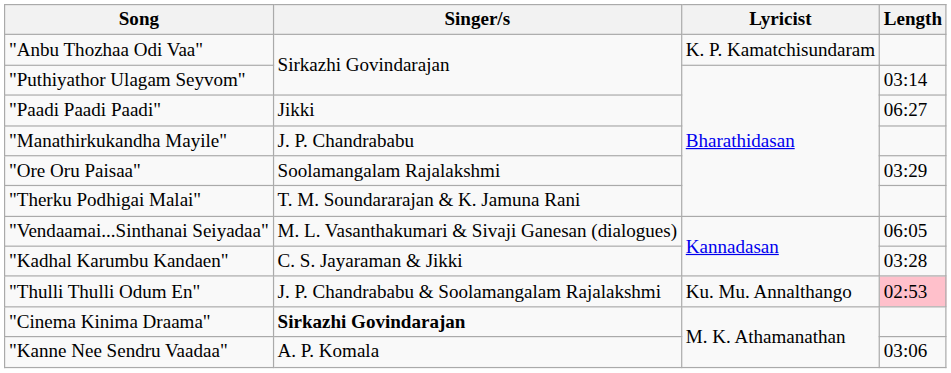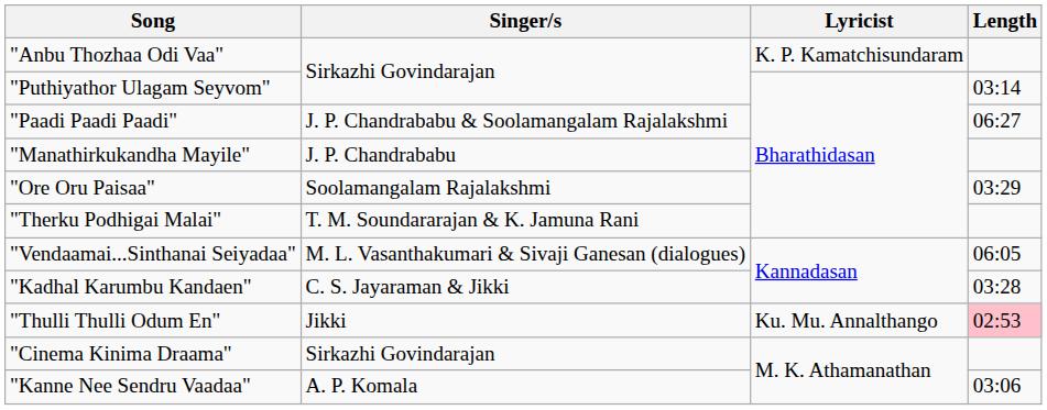"Paadi Paadi Paadi" | Singer/s: Jikki -> J. P. Chandrababu & Soolamangalam Rajalakshmi
"Thulli Thulli Odum En" | Singer/s: J. P. Chandrababu & Soolamangalam Rajalakshmi -> Jikki
"Cinema Kinima Draama" | Singer/s: bold -> normal
